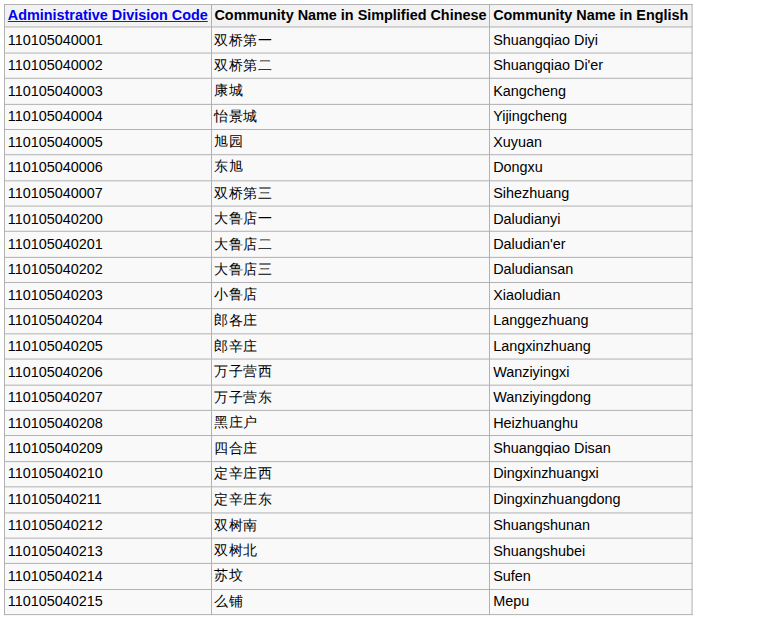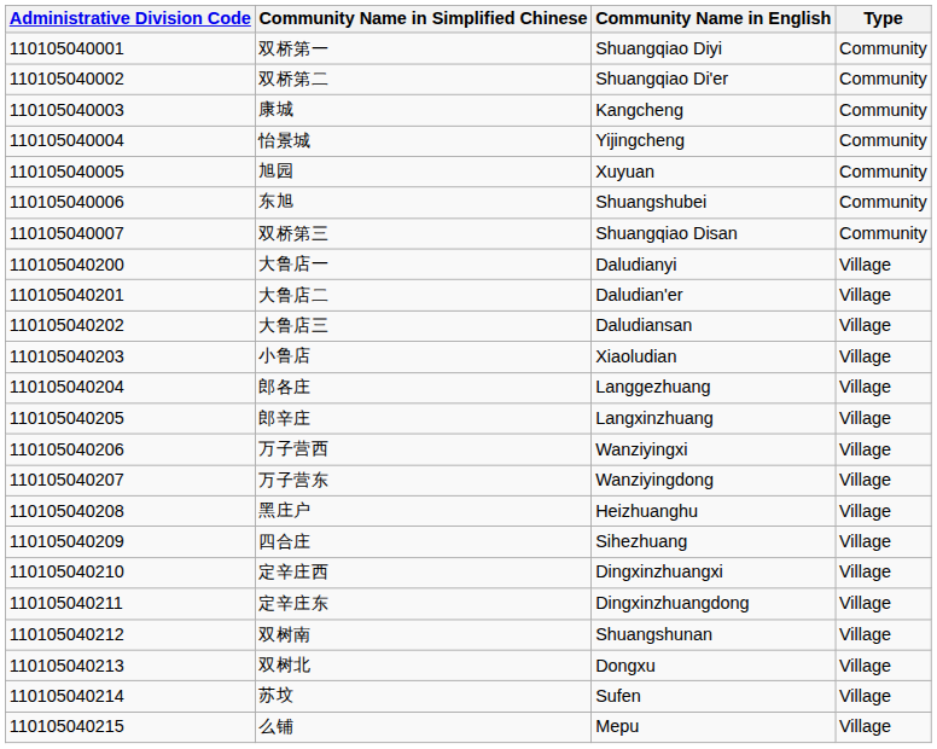+ column: Type | Community | Community | Community | Community | Community | Community | Community | Village | Village | Village | Village | Village | Village | Village | Village | Village | Village | Village | Village | Village | Village | Village | Village
东旭 | Community Name in English: Dongxu -> Shuangshubei
双桥第三 | Community Name in English: Sihezhuang -> Shuangqiao Disan
四合庄 | Community Name in English: Shuangqiao Disan -> Sihezhuang
双树北 | Community Name in English: Shuangshubei -> Dongxu
